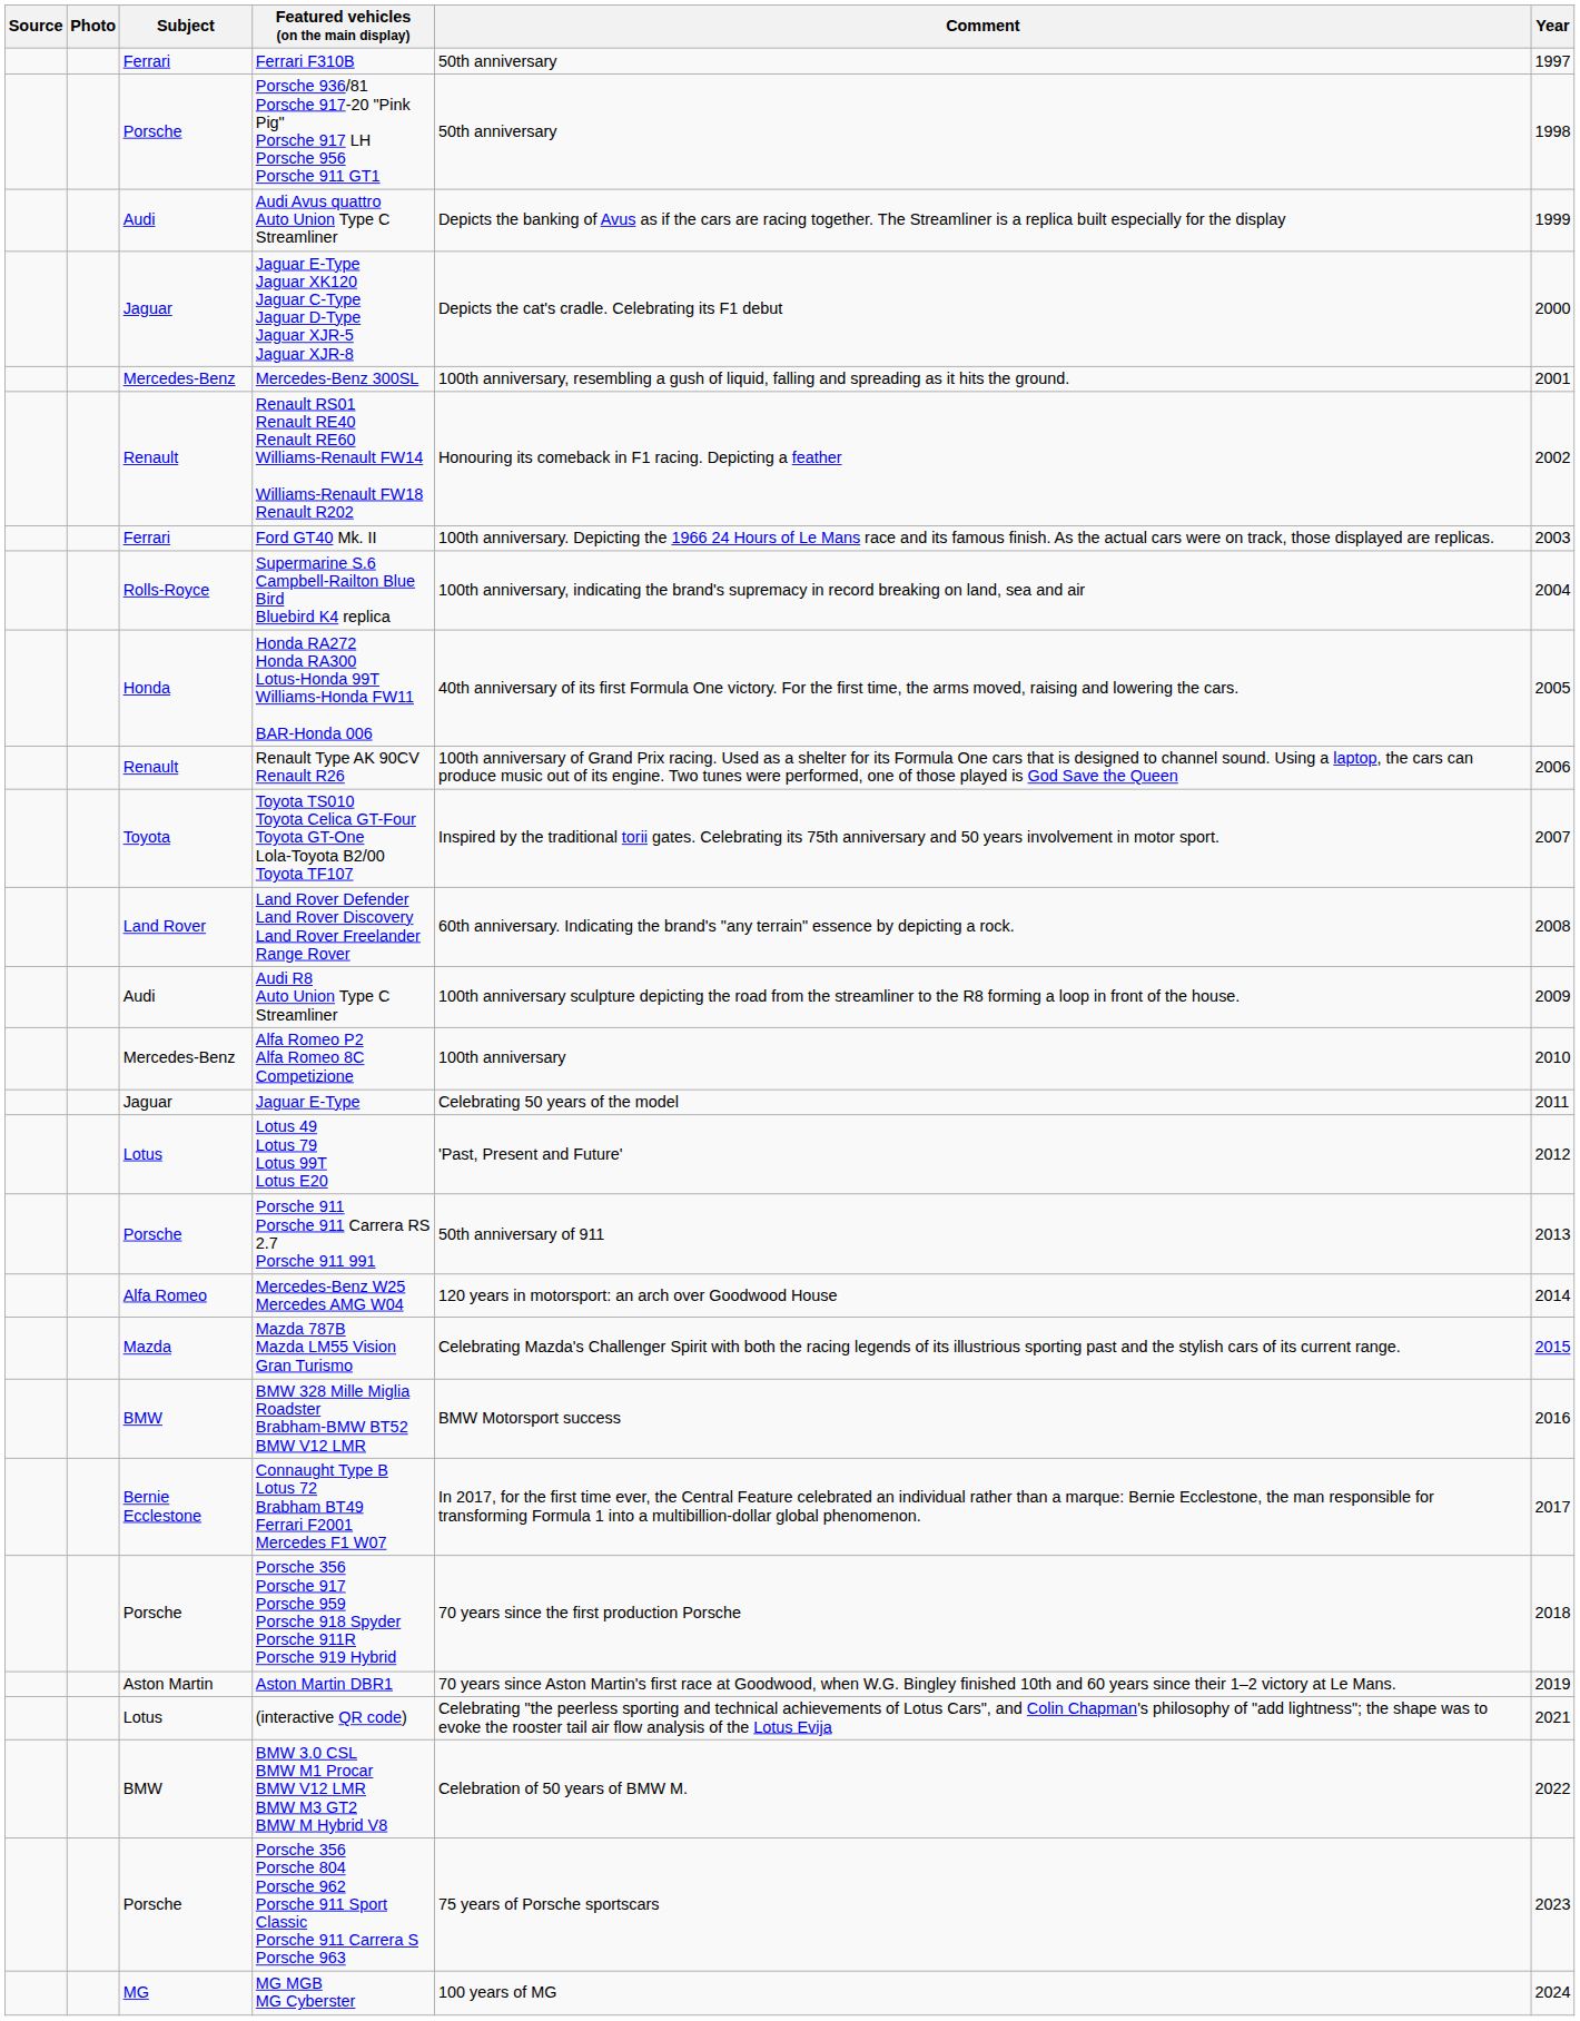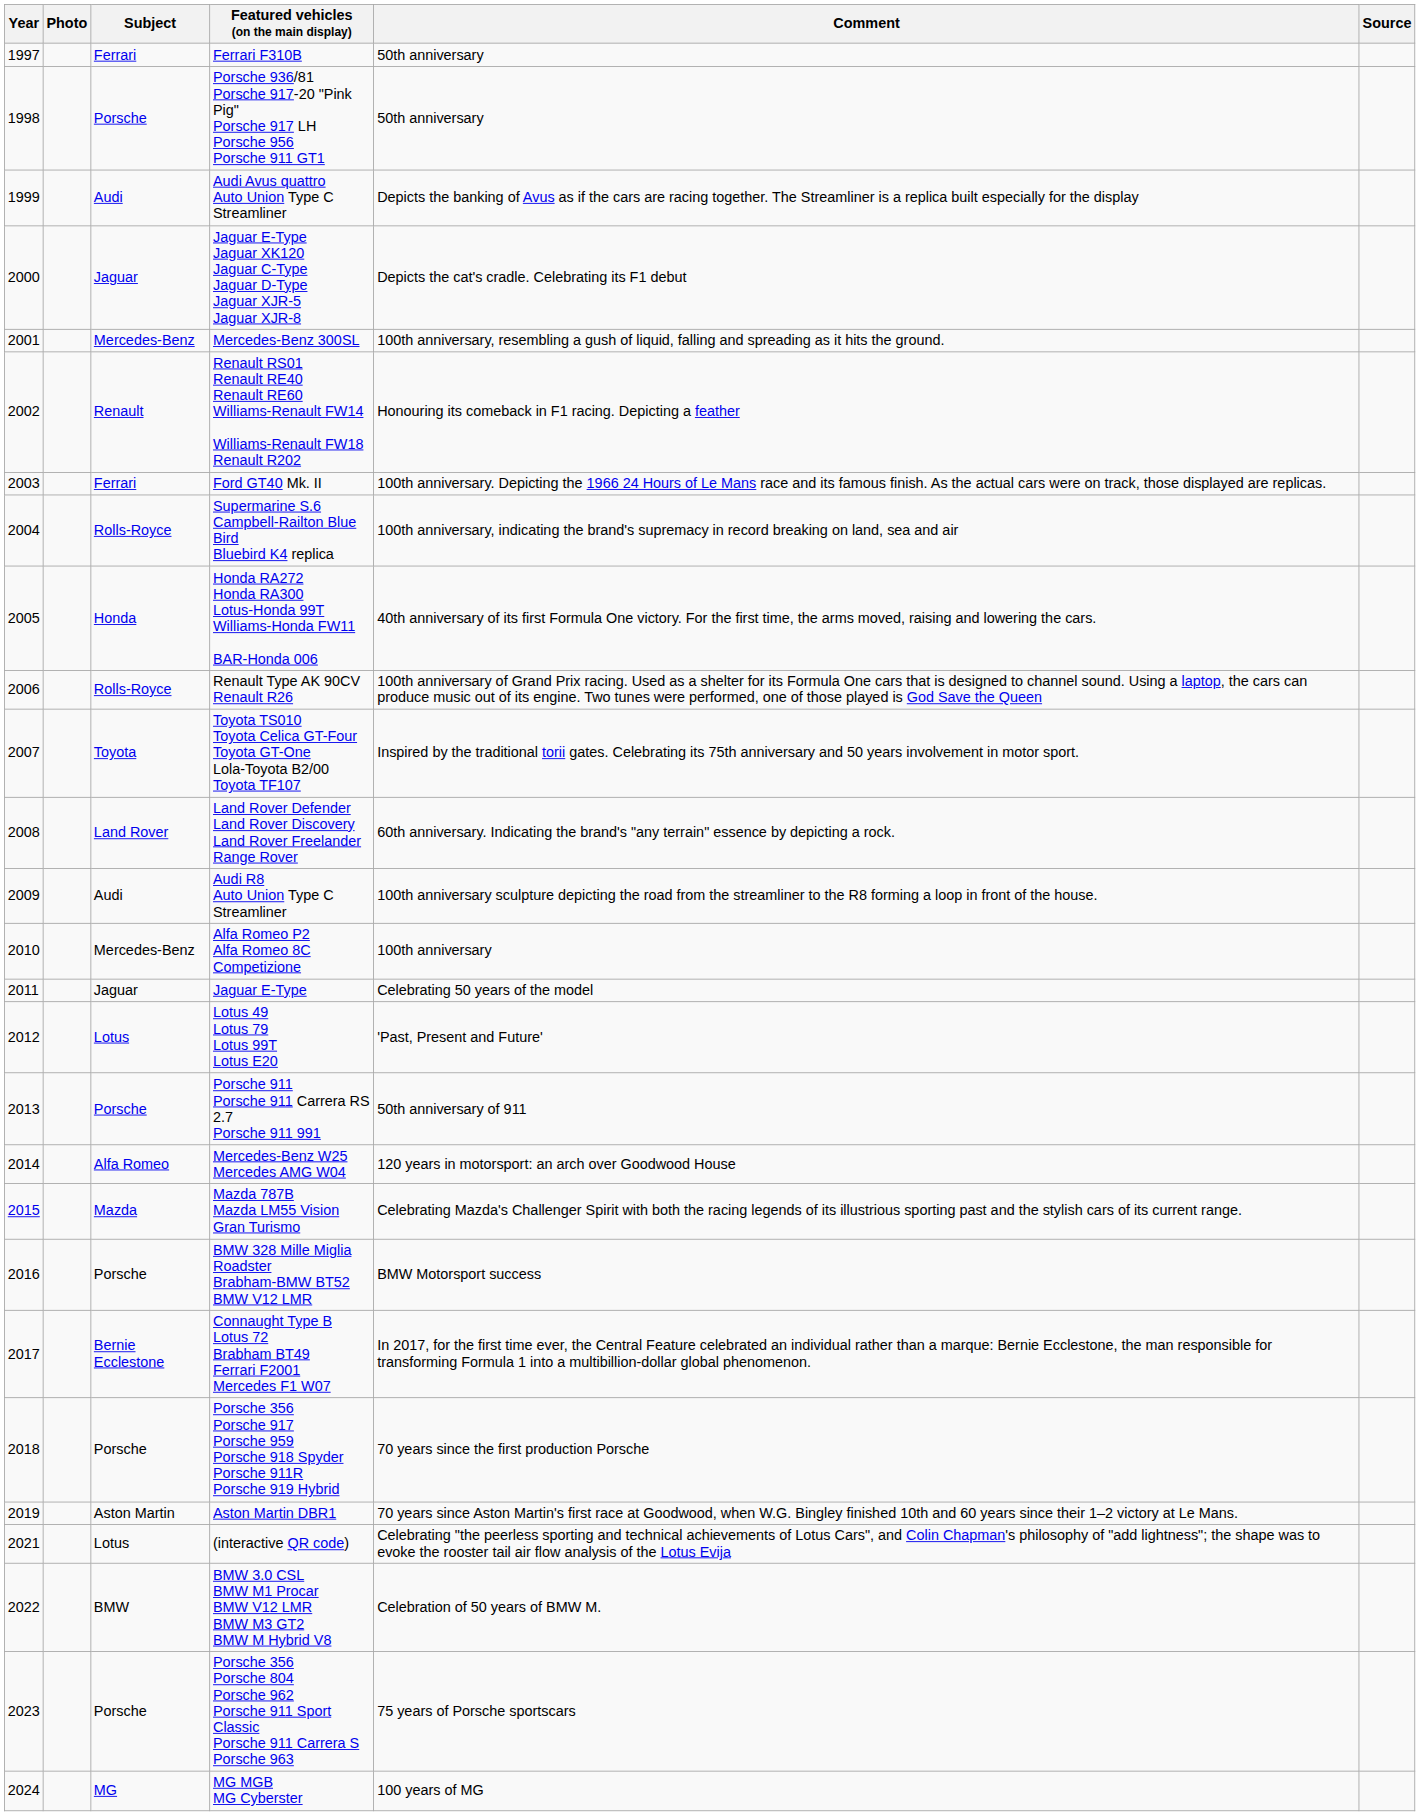columns swapped: Year <-> Source
Renault Type AK 90CV Renault R26 | Subject: Renault -> Rolls-Royce
BMW 328 Mille Miglia Roadster Brabham-BMW BT52 BMW V12 LMR | Subject: BMW -> Porsche
